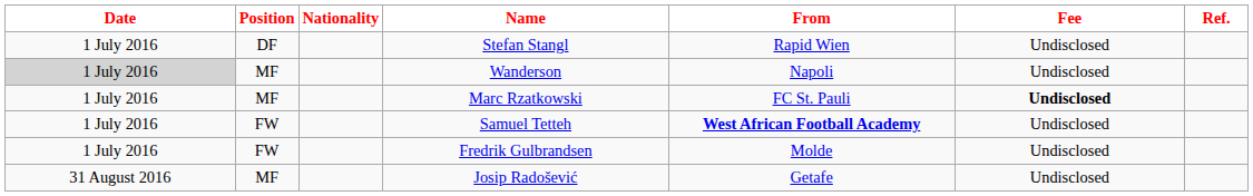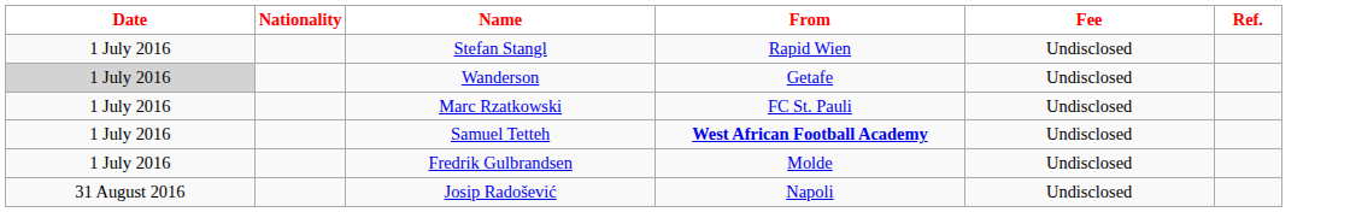- column: Position | DF | MF | MF | FW | FW | MF
Wanderson | From: Napoli -> Getafe
Marc Rzatkowski | Fee: bold -> normal
Josip Radošević | From: Getafe -> Napoli
